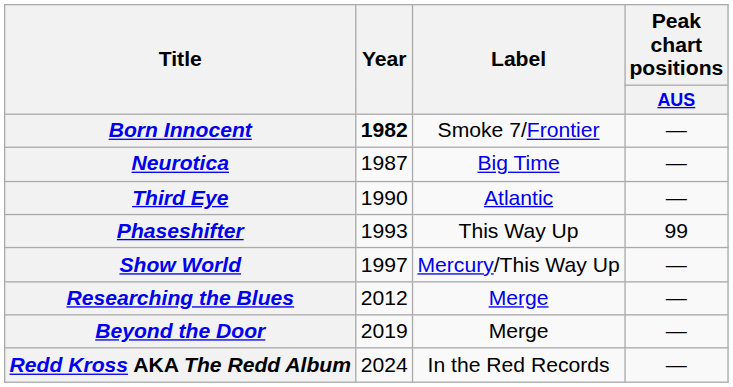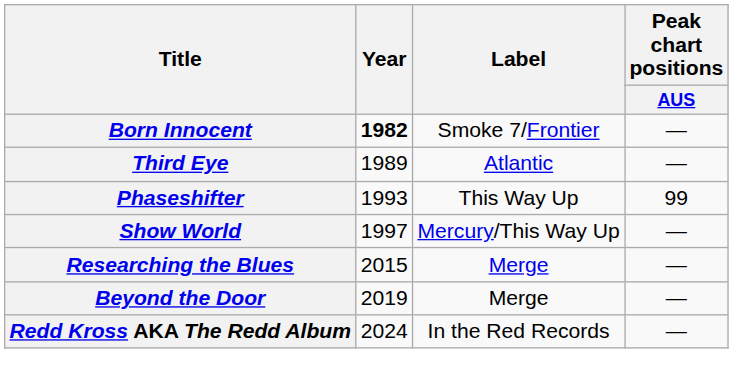- row: Neurotica | 1987 | Big Time | —
Third Eye | Year: 1990 -> 1989
Researching the Blues | Year: 2012 -> 2015
